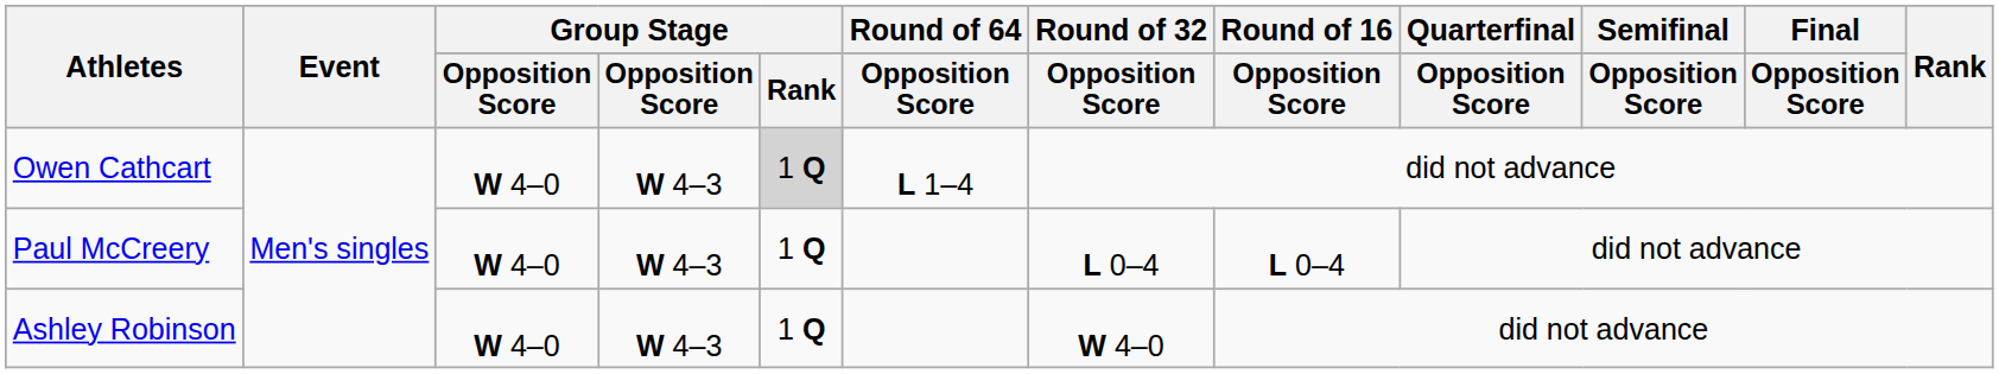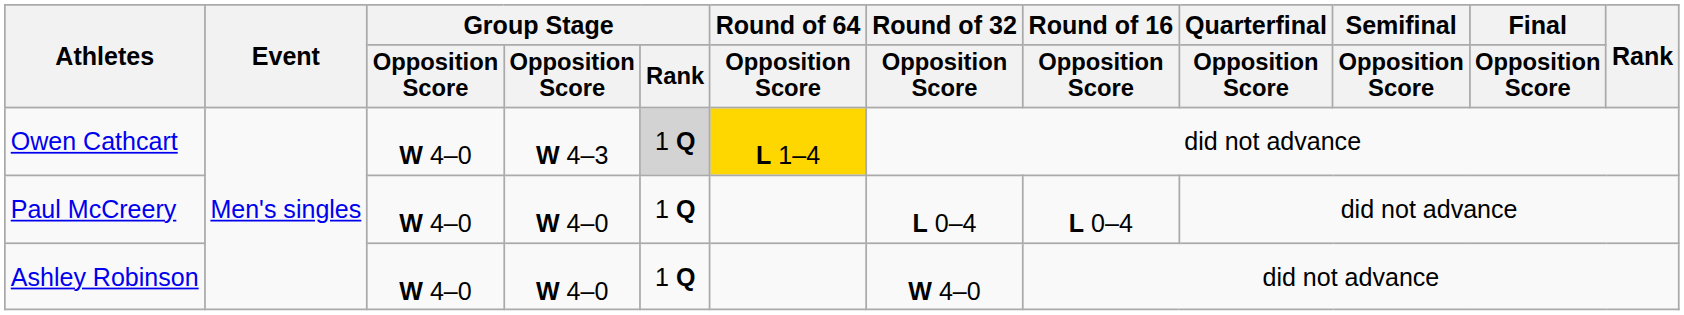Owen Cathcart | Round of 64 / Opposition Score: no background -> gold background
Paul McCreery | column 4: W 4–3 -> W 4–0
Ashley Robinson | column 4: W 4–3 -> W 4–0
